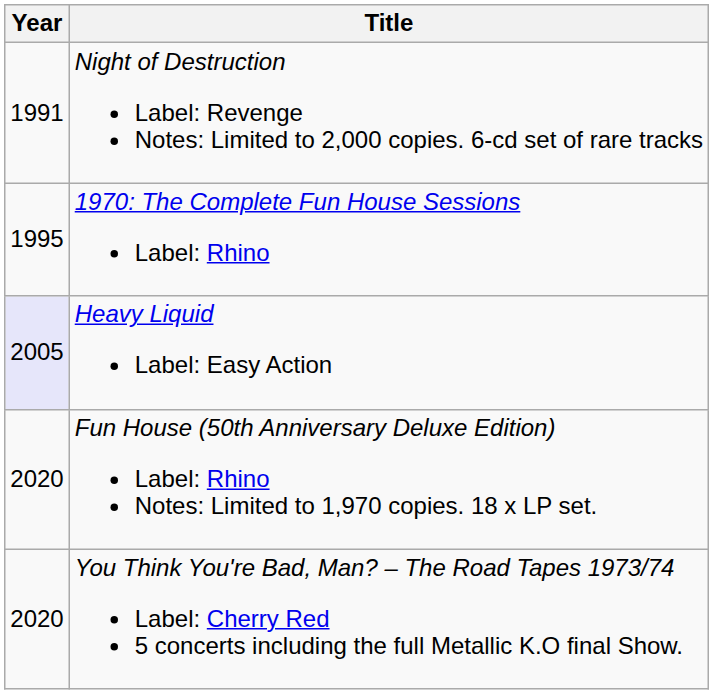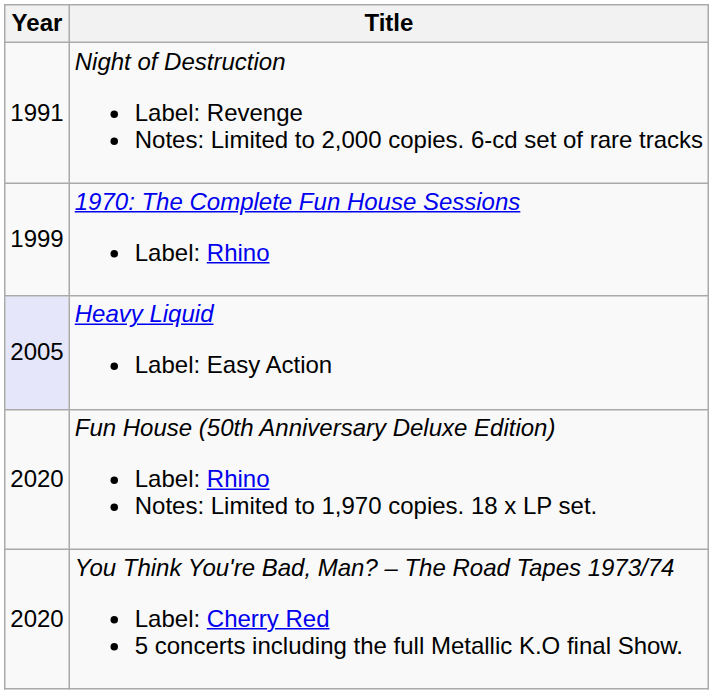1970: The Complete Fun House Sessions Label: Rhino | Year: 1995 -> 1999
